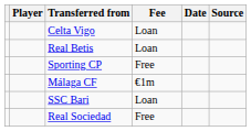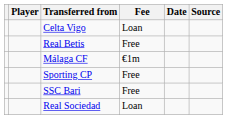Real Betis | Fee: Loan -> Free
rows swapped: Sporting CP <-> Málaga CF
SSC Bari | Fee: Loan -> Free
Real Sociedad | Fee: Free -> Loan
